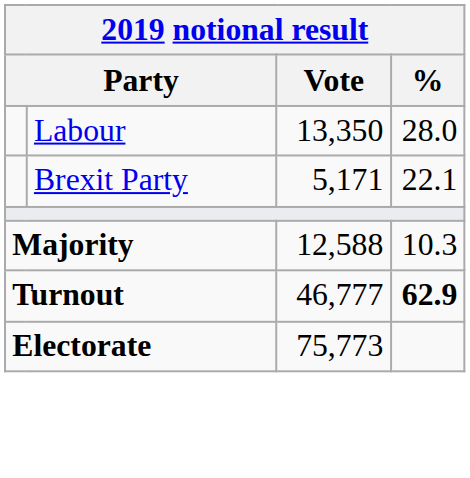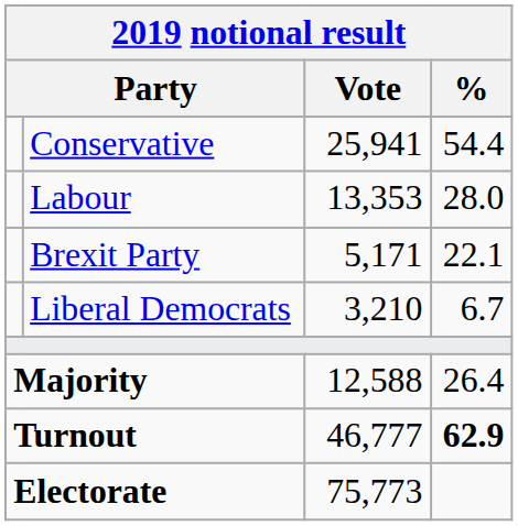+ row: Conservative | 25,941 | 54.4
Labour | Vote: 13,350 -> 13,353
+ row: Liberal Democrats | 3,210 | 6.7
Majority | %: 10.3 -> 26.4
